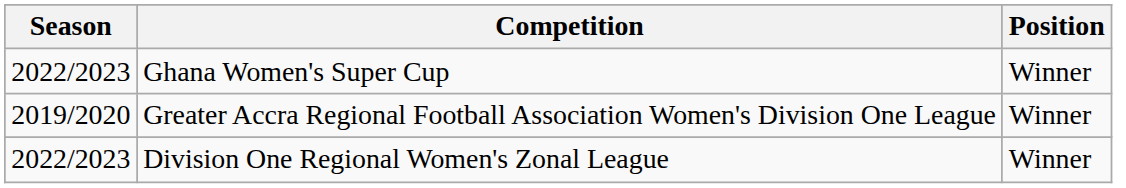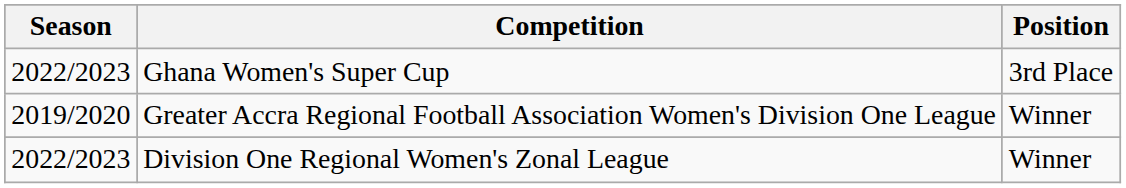Ghana Women's Super Cup | Position: Winner -> 3rd Place
